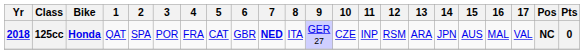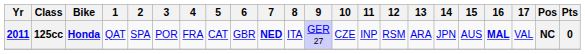125cc | Yr: 2018 -> 2011
125cc | 16: normal -> bold
